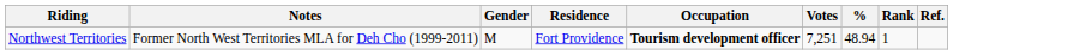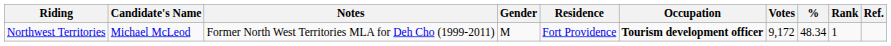+ column: Candidate's Name | Michael McLeod
Northwest Territories | Votes: 7,251 -> 9,172
Northwest Territories | %: 48.94 -> 48.34
